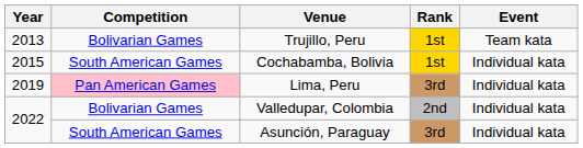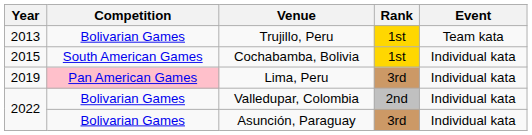Asunción, Paraguay | Competition: South American Games -> Bolivarian Games
